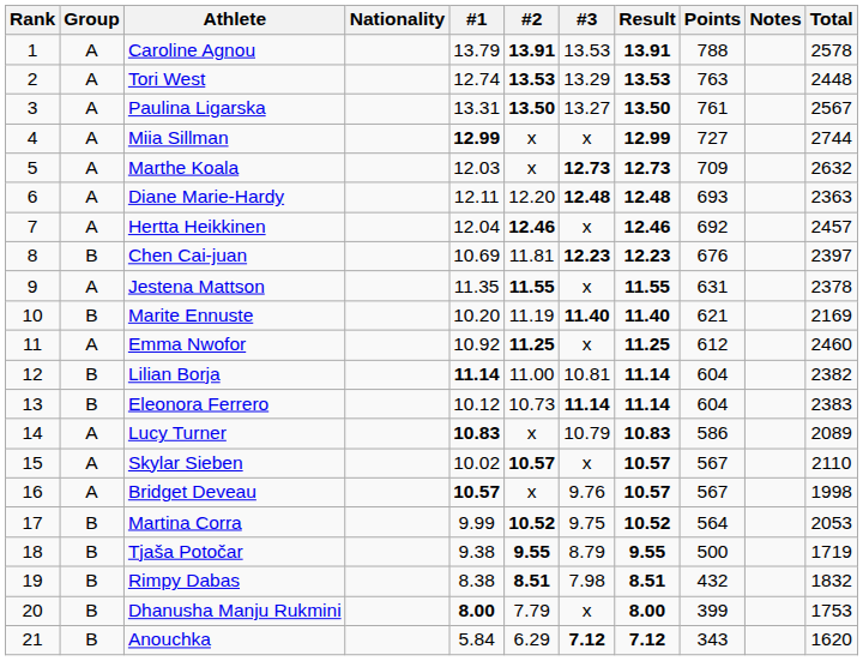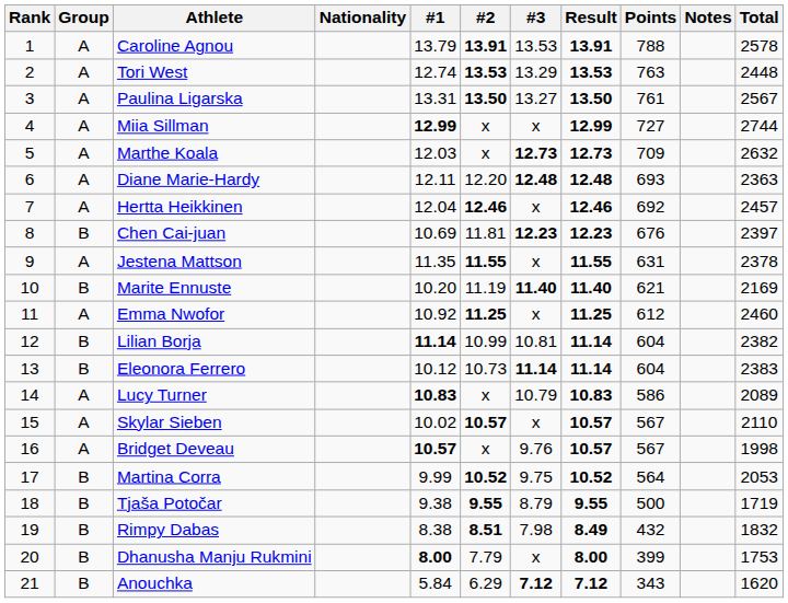Lilian Borja | #2: 11.00 -> 10.99
Rimpy Dabas | Result: 8.51 -> 8.49
